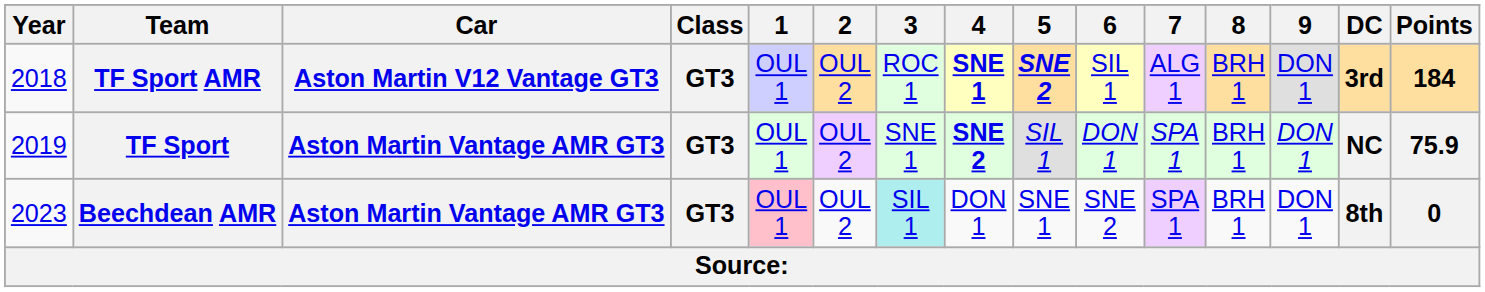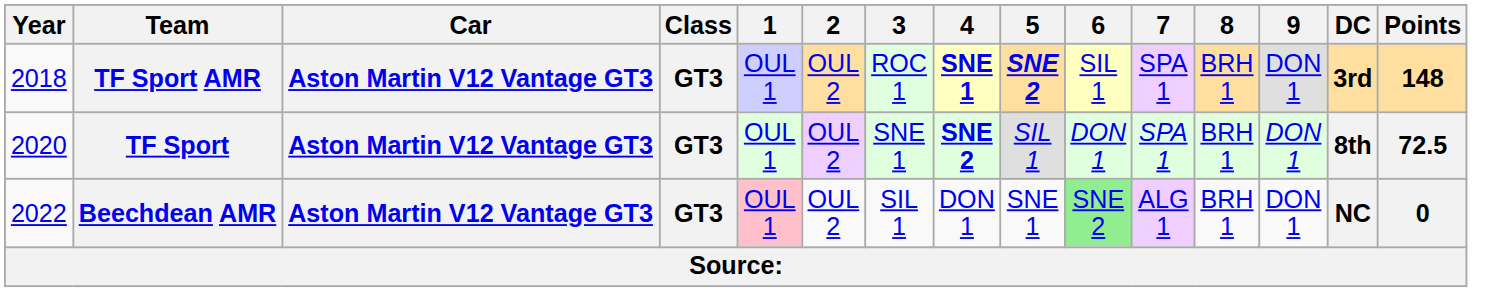TF Sport AMR | 7: ALG 1 -> SPA 1
TF Sport AMR | Points: 184 -> 148
TF Sport | Year: 2019 -> 2020
TF Sport | Car: Aston Martin Vantage AMR GT3 -> Aston Martin V12 Vantage GT3
TF Sport | DC: NC -> 8th
TF Sport | Points: 75.9 -> 72.5
Beechdean AMR | Year: 2023 -> 2022
Beechdean AMR | Car: Aston Martin Vantage AMR GT3 -> Aston Martin V12 Vantage GT3
Beechdean AMR | 3: paleturquoise background -> no background
Beechdean AMR | 6: no background -> lightgreen background
Beechdean AMR | 7: SPA 1 -> ALG 1
Beechdean AMR | DC: 8th -> NC
